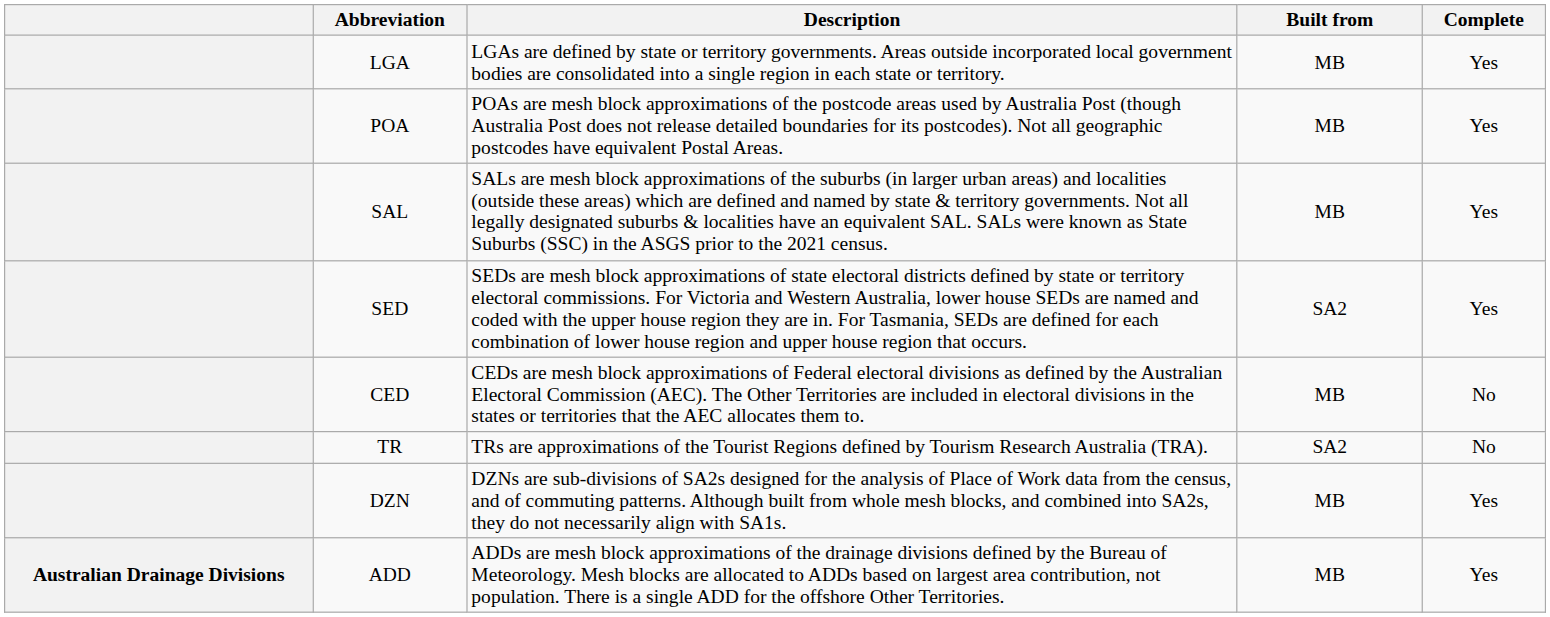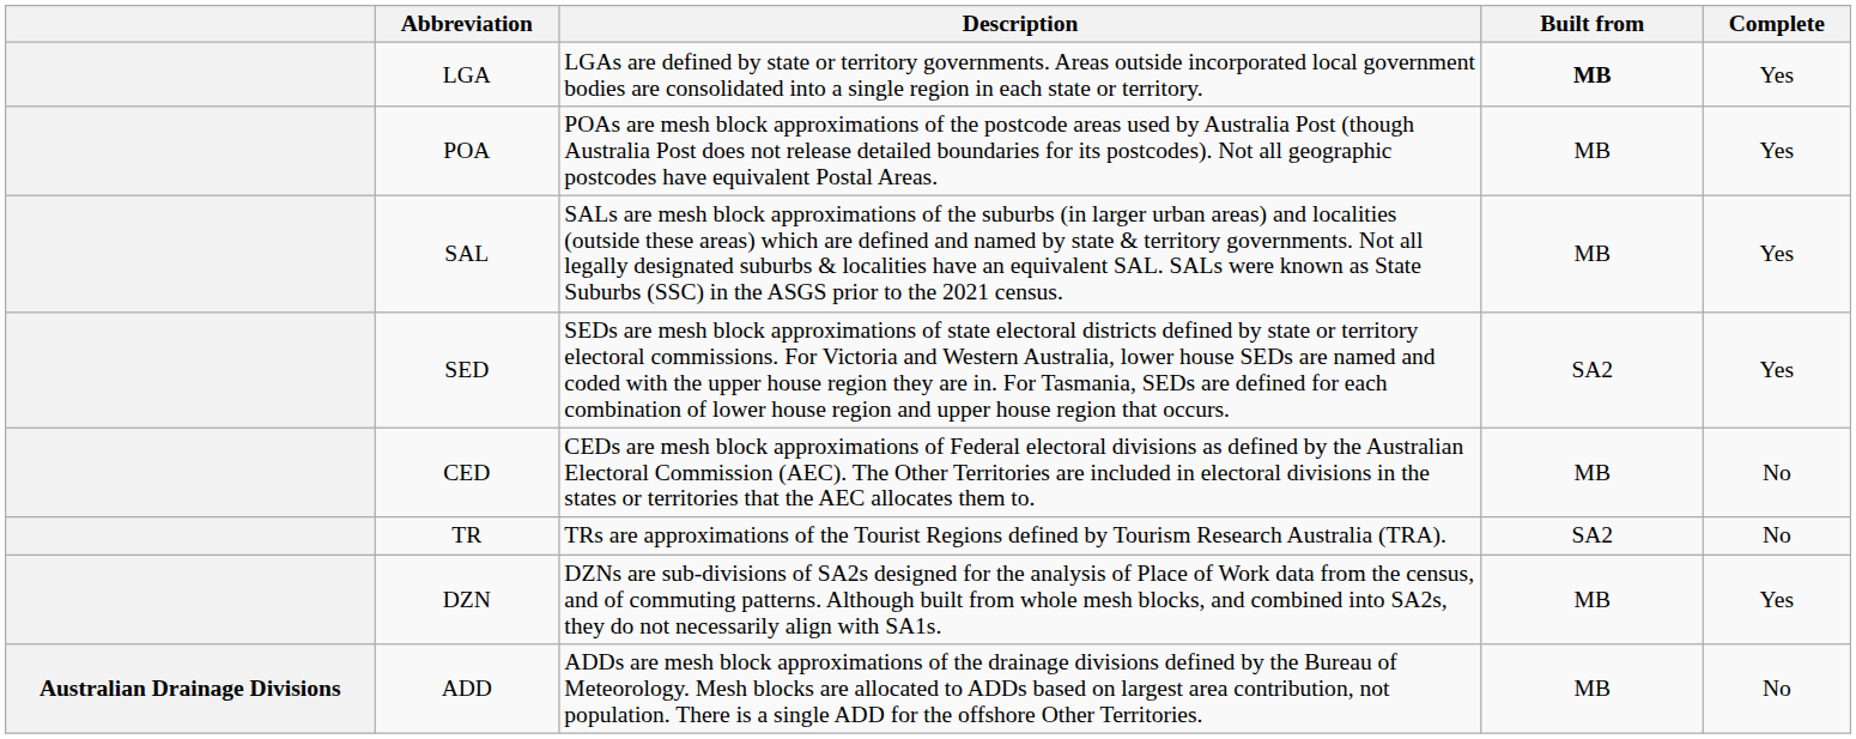LGA | Built from: normal -> bold
ADD | Complete: Yes -> No
